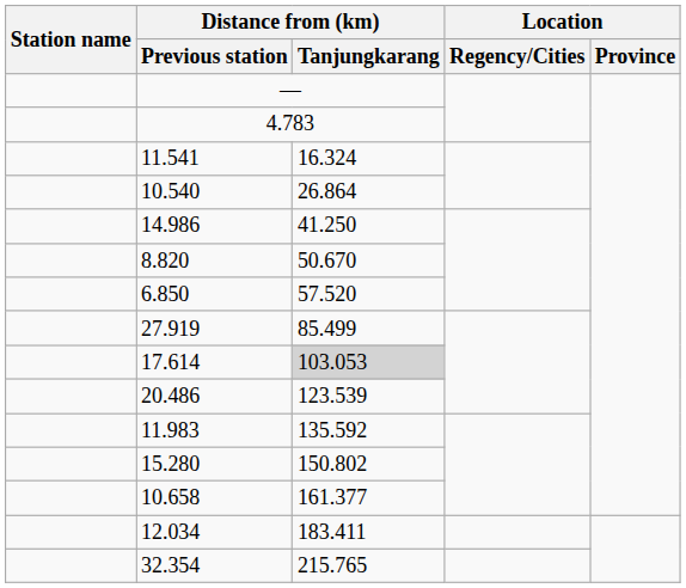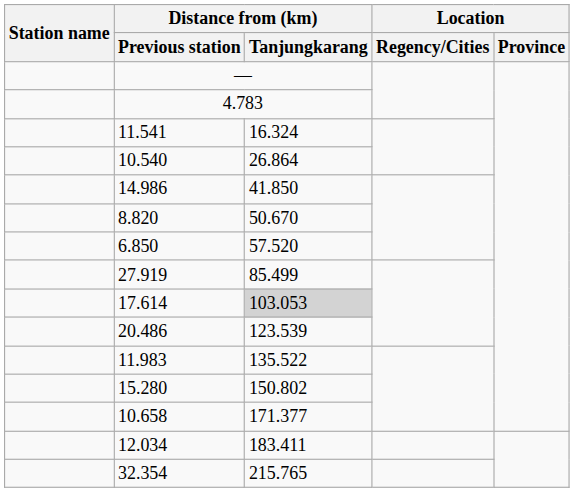14.986 | Distance from (km) / Tanjungkarang: 41.250 -> 41.850
11.983 | Distance from (km) / Tanjungkarang: 135.592 -> 135.522
10.658 | Distance from (km) / Tanjungkarang: 161.377 -> 171.377
